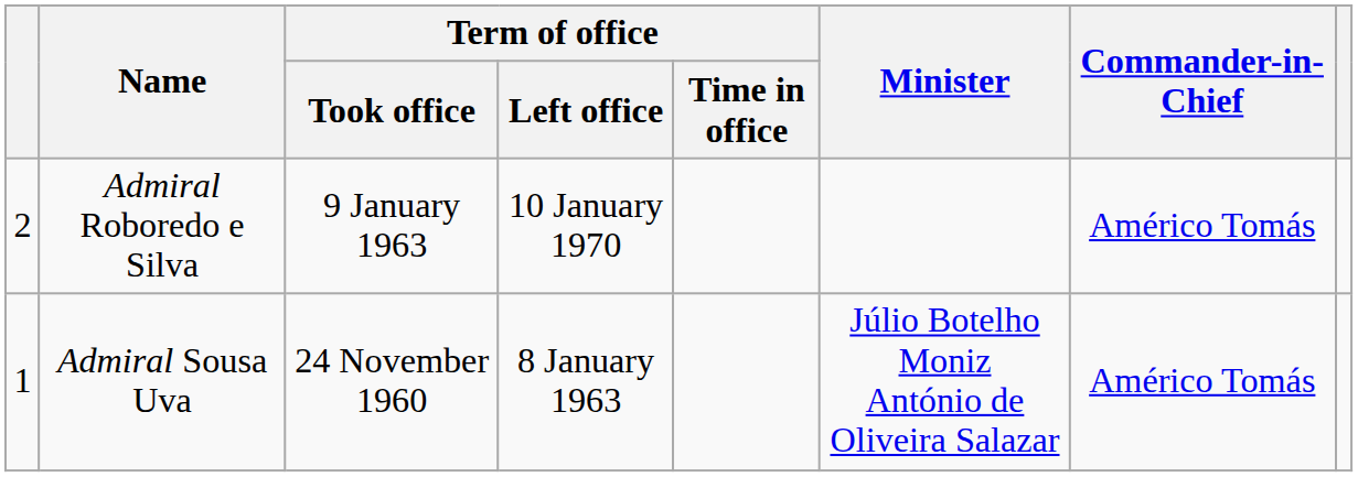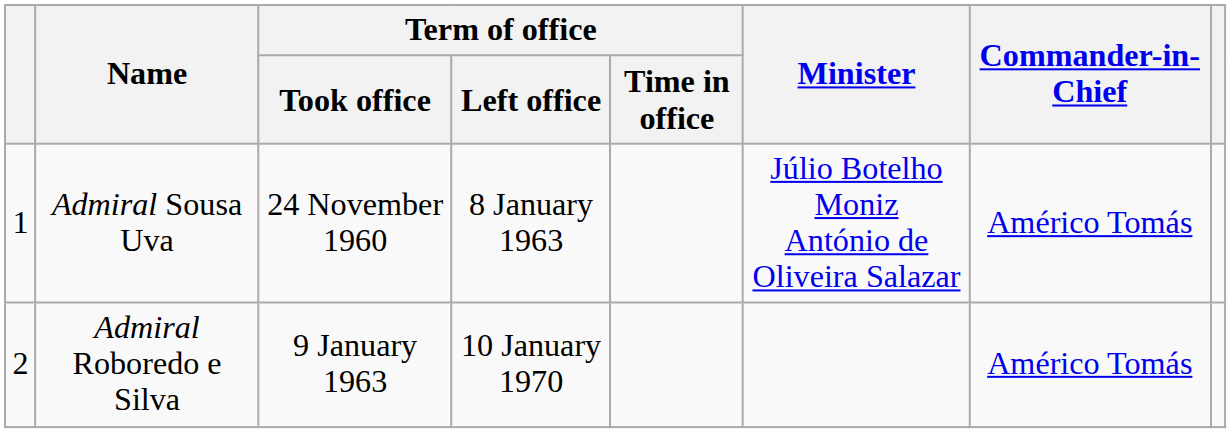rows swapped: Admiral Sousa Uva <-> Admiral Roboredo e Silva
